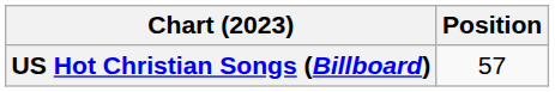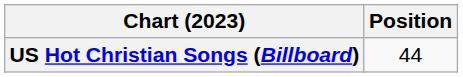US Hot Christian Songs (Billboard) | Position: 57 -> 44
